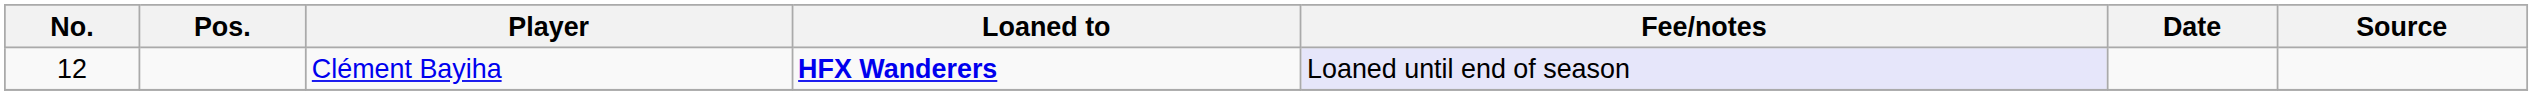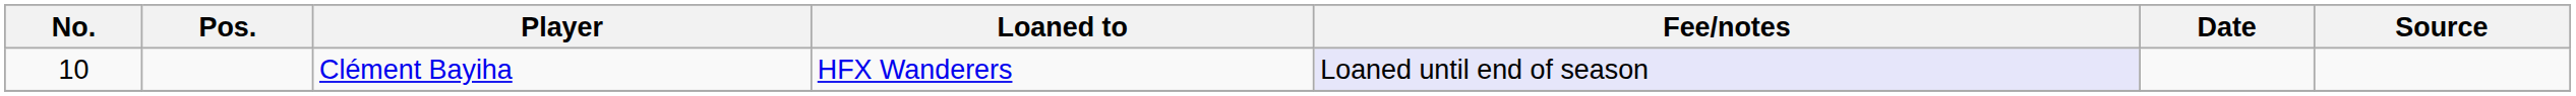Clément Bayiha | No.: 12 -> 10
Clément Bayiha | Loaned to: bold -> normal
